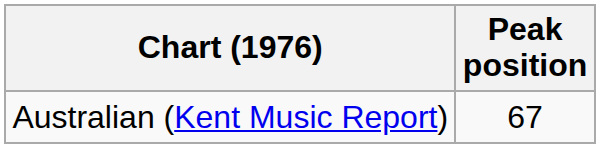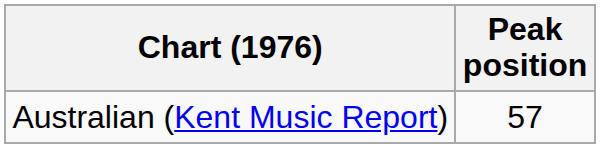Australian (Kent Music Report) | Peak position: 67 -> 57
